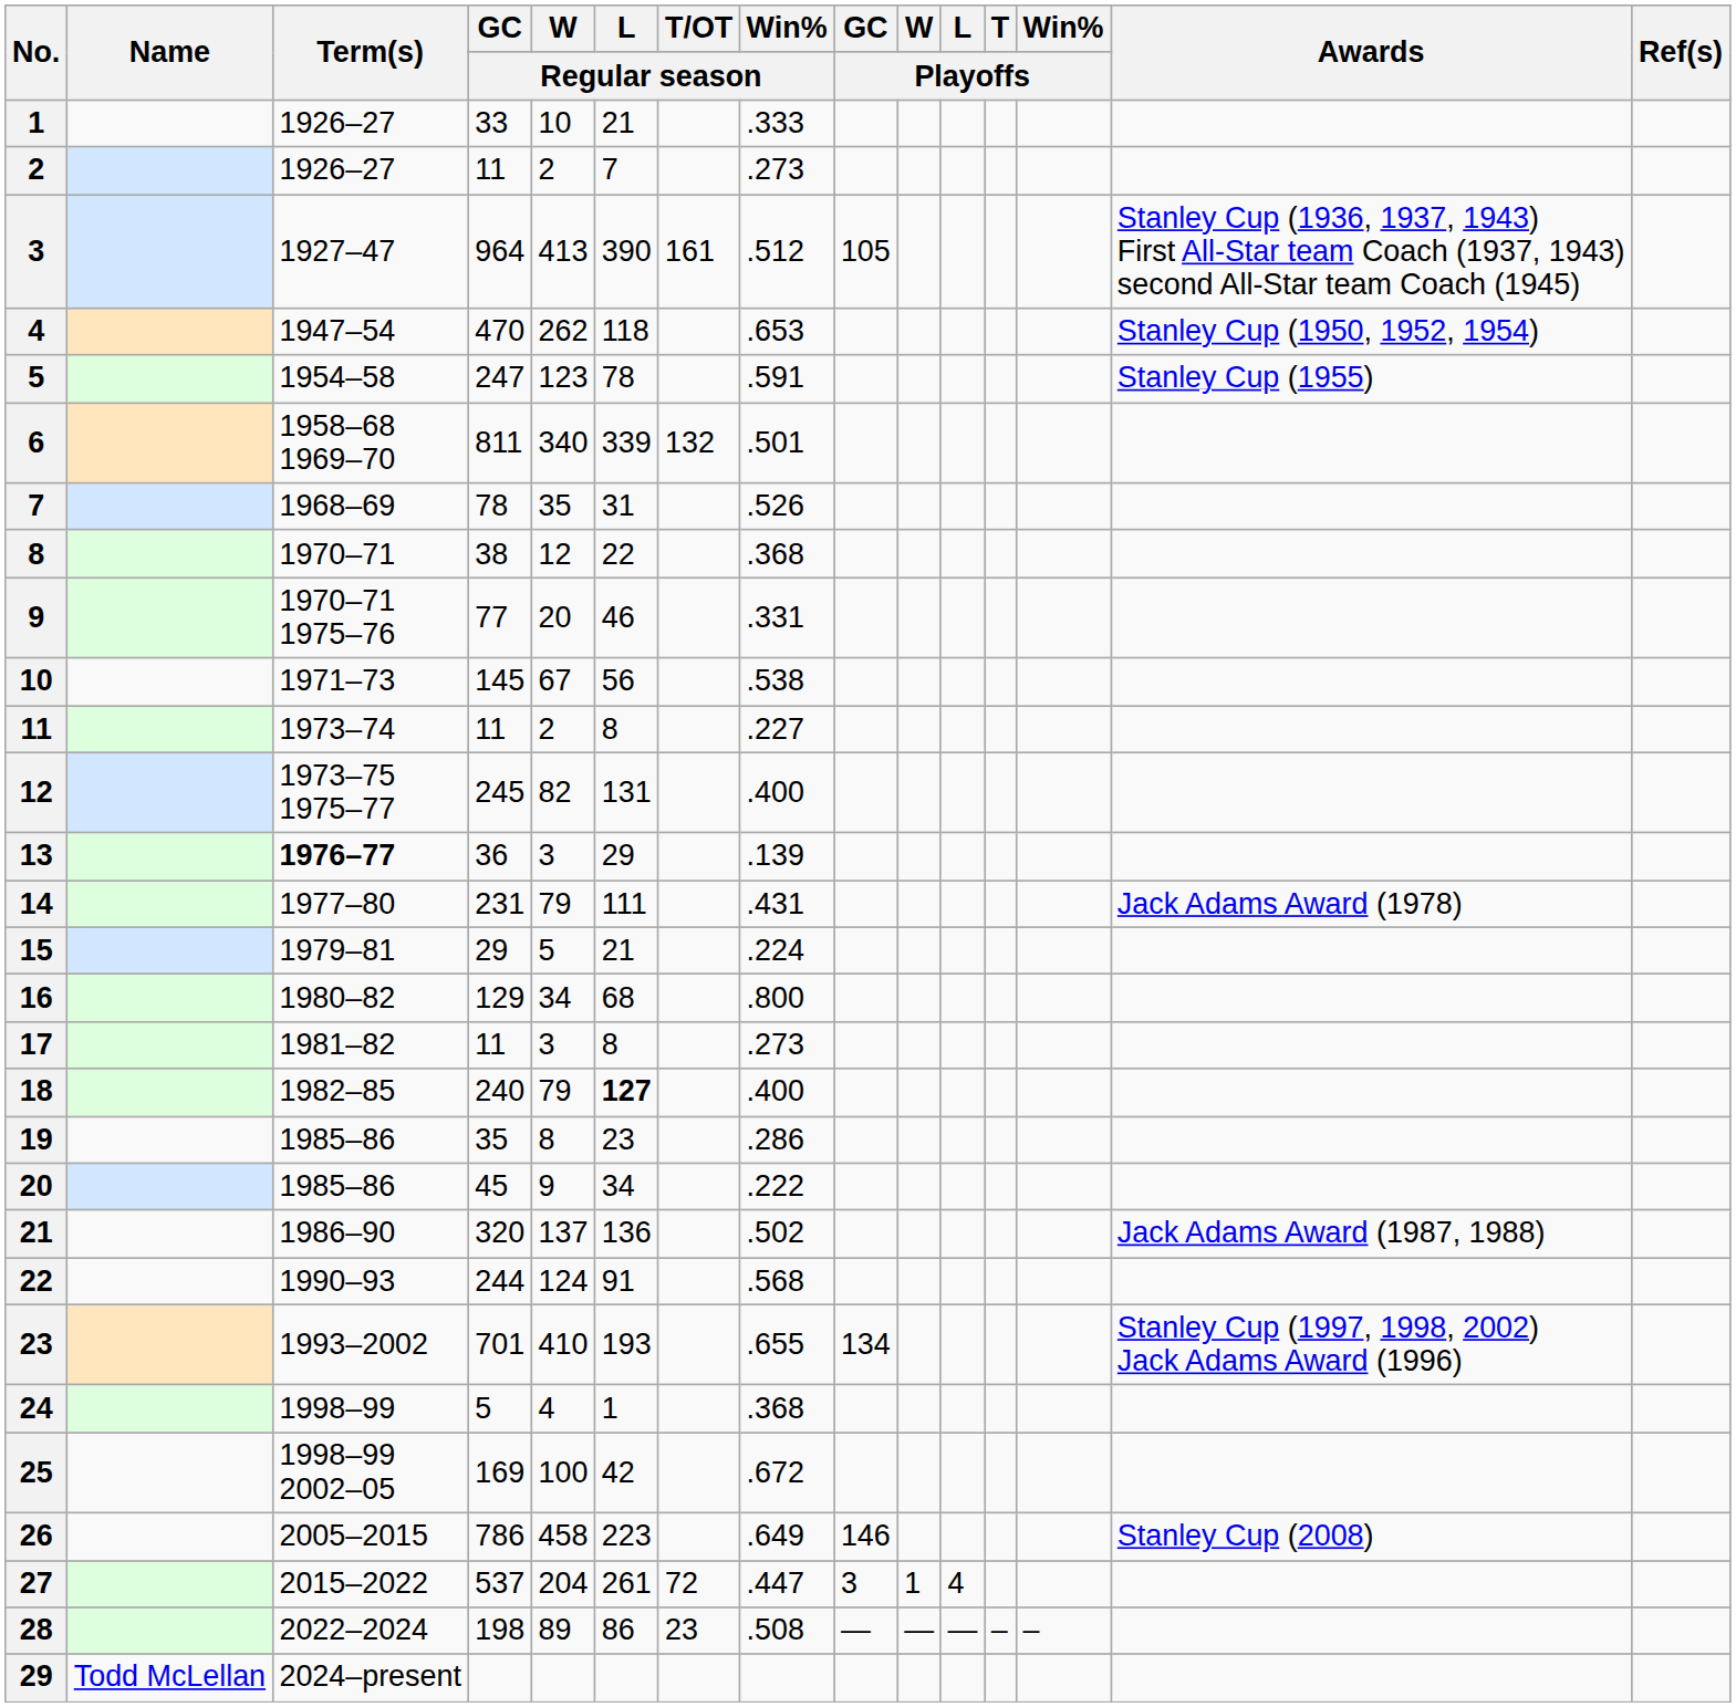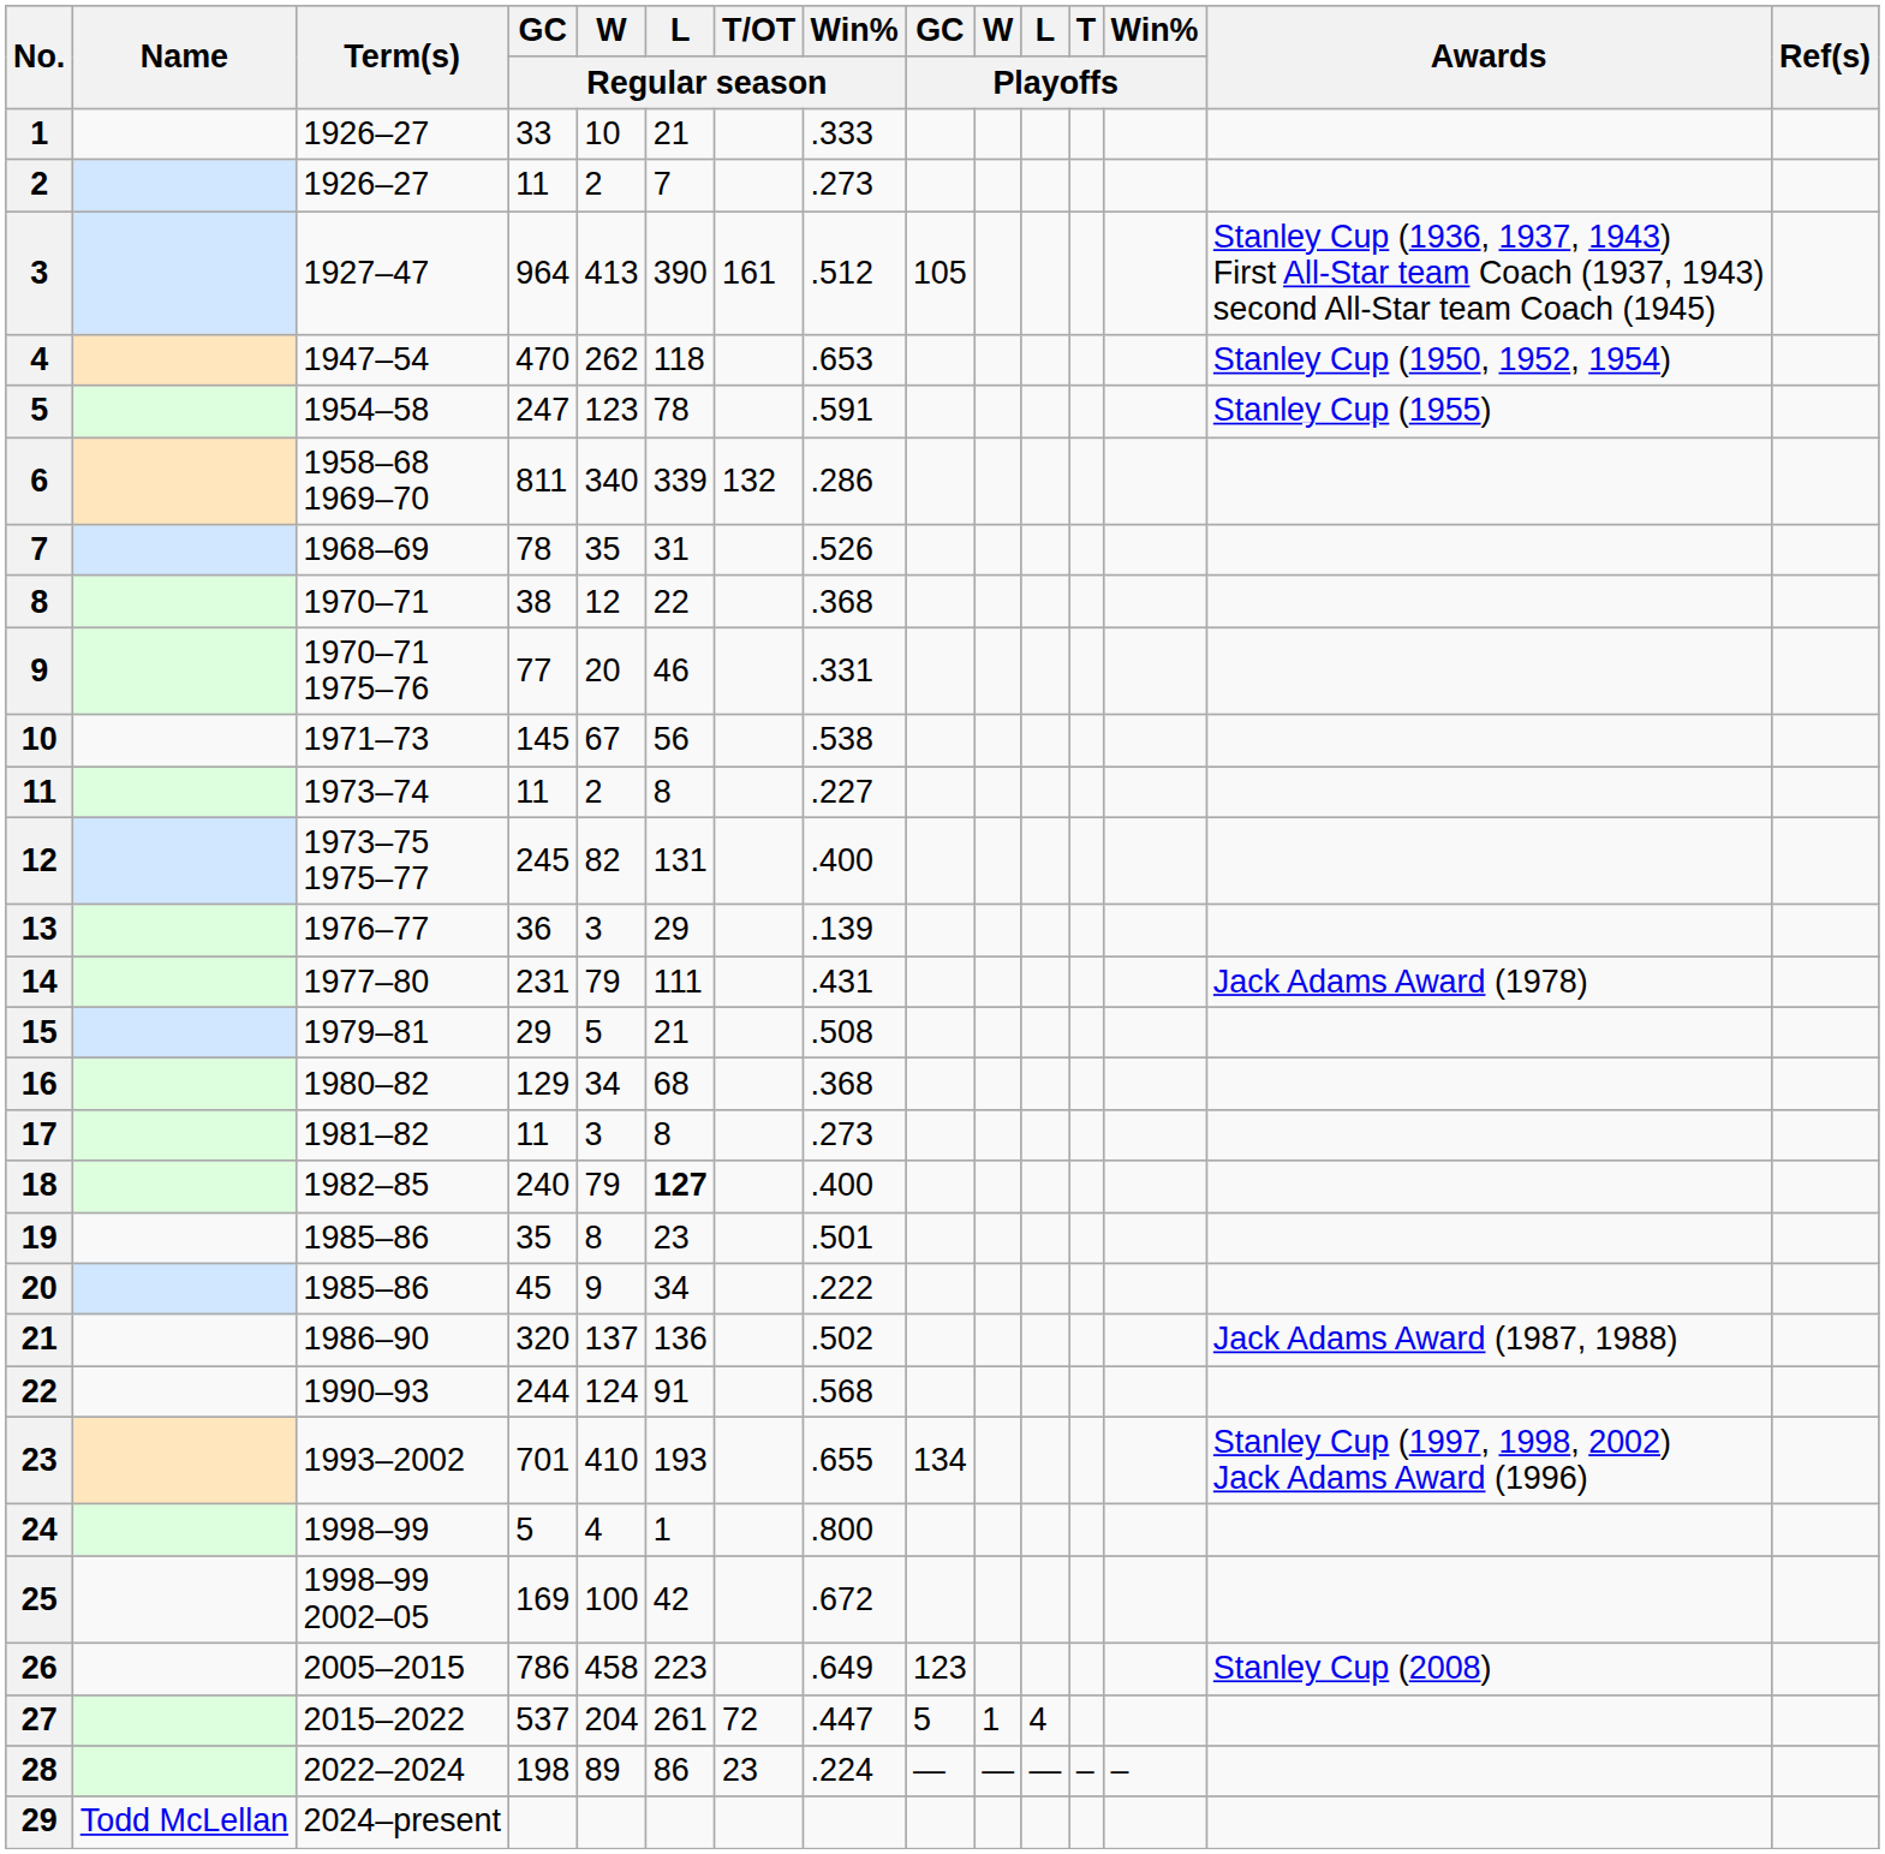6 | Win% / Regular season: .501 -> .286
13 | Term(s): bold -> normal
15 | Win% / Regular season: .224 -> .508
16 | Win% / Regular season: .800 -> .368
19 | Win% / Regular season: .286 -> .501
24 | Win% / Regular season: .368 -> .800
26 | GC / Playoffs: 146 -> 123
27 | GC / Playoffs: 3 -> 5
28 | Win% / Regular season: .508 -> .224
